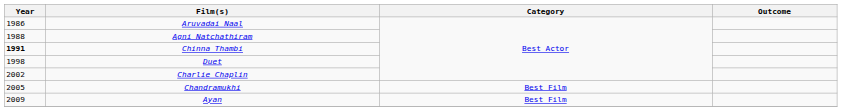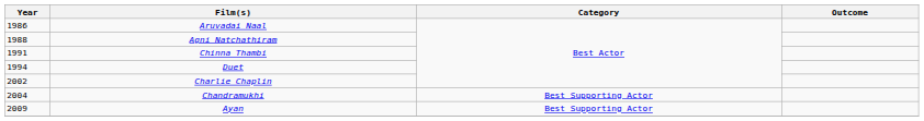Chinna Thambi | Year: bold -> normal
Duet | Year: 1998 -> 1994
Chandramukhi | Year: 2005 -> 2004
Chandramukhi | Category: Best Film -> Best Supporting Actor
Ayan | Category: Best Film -> Best Supporting Actor
